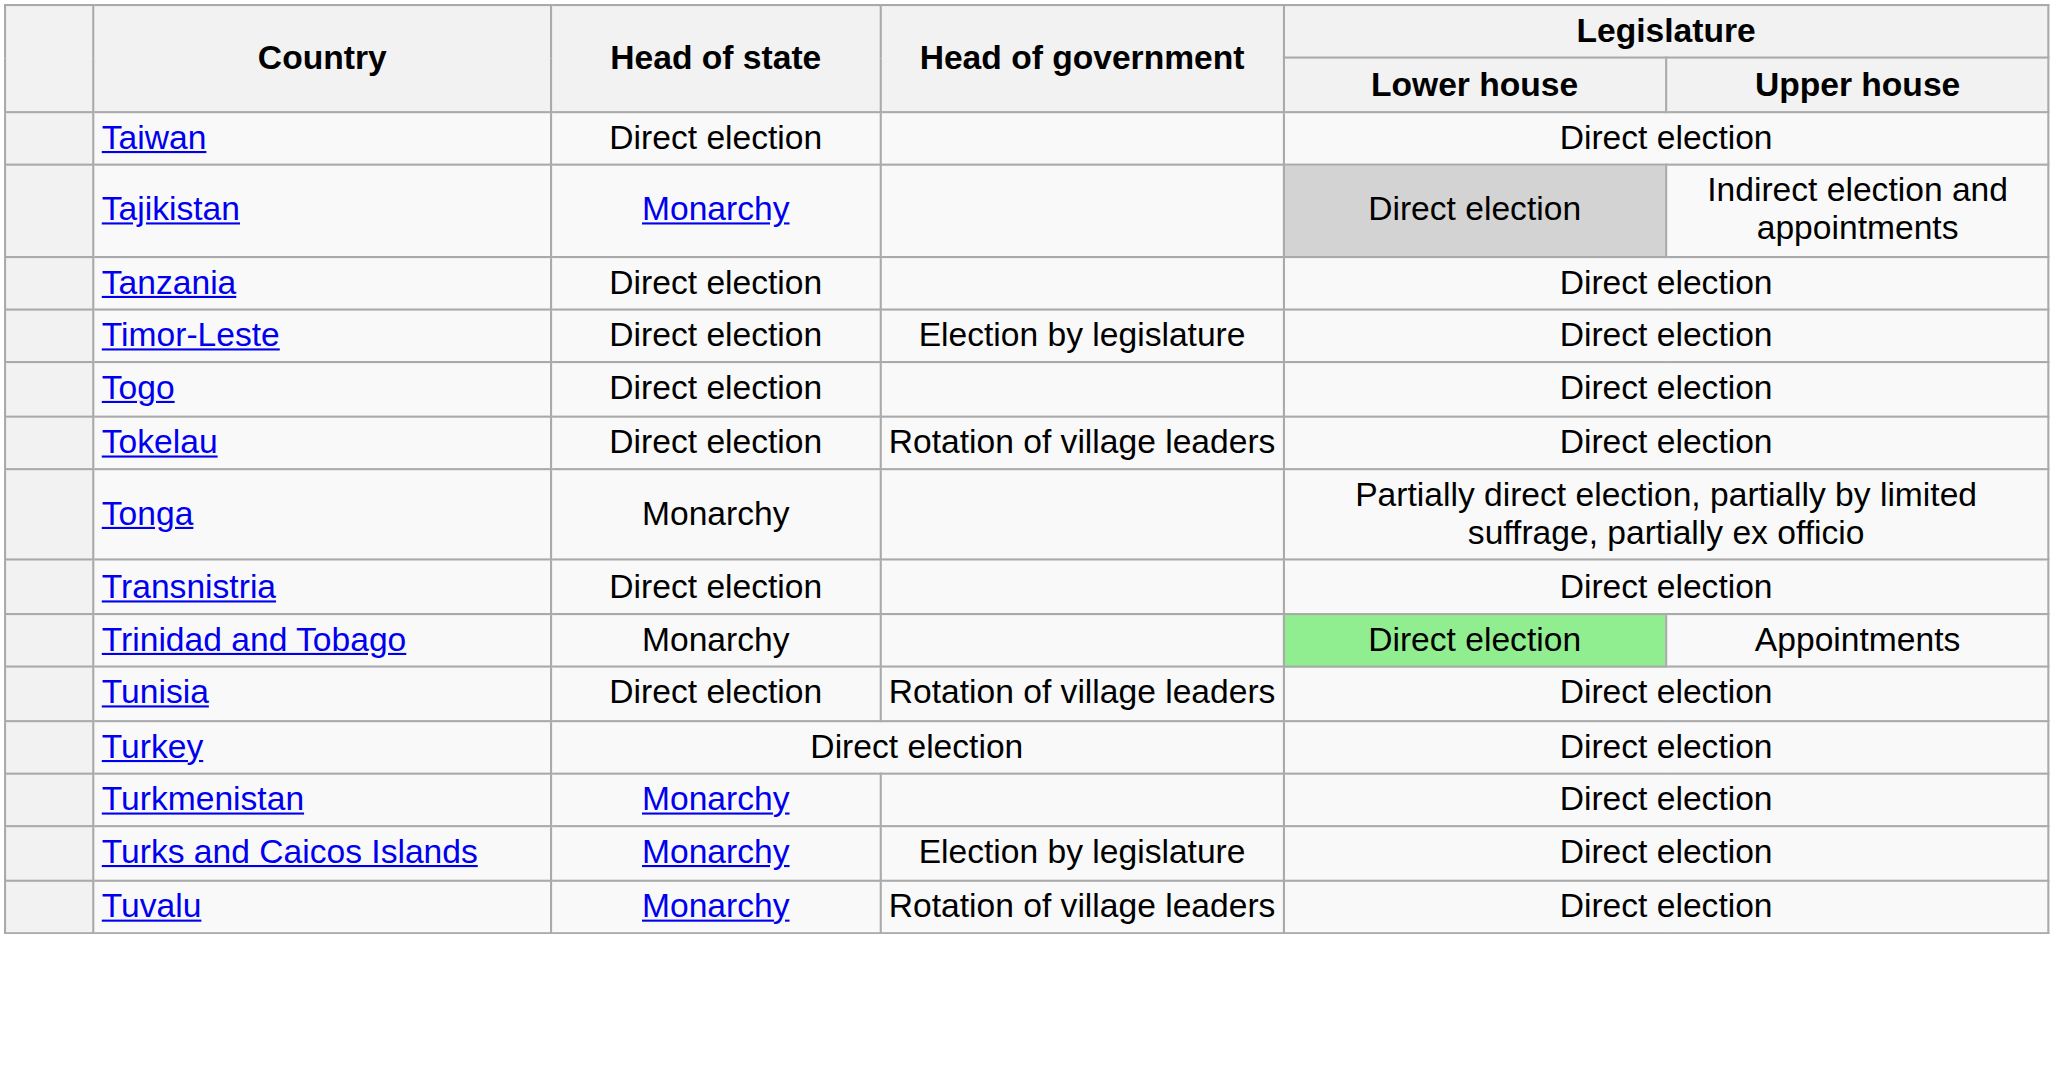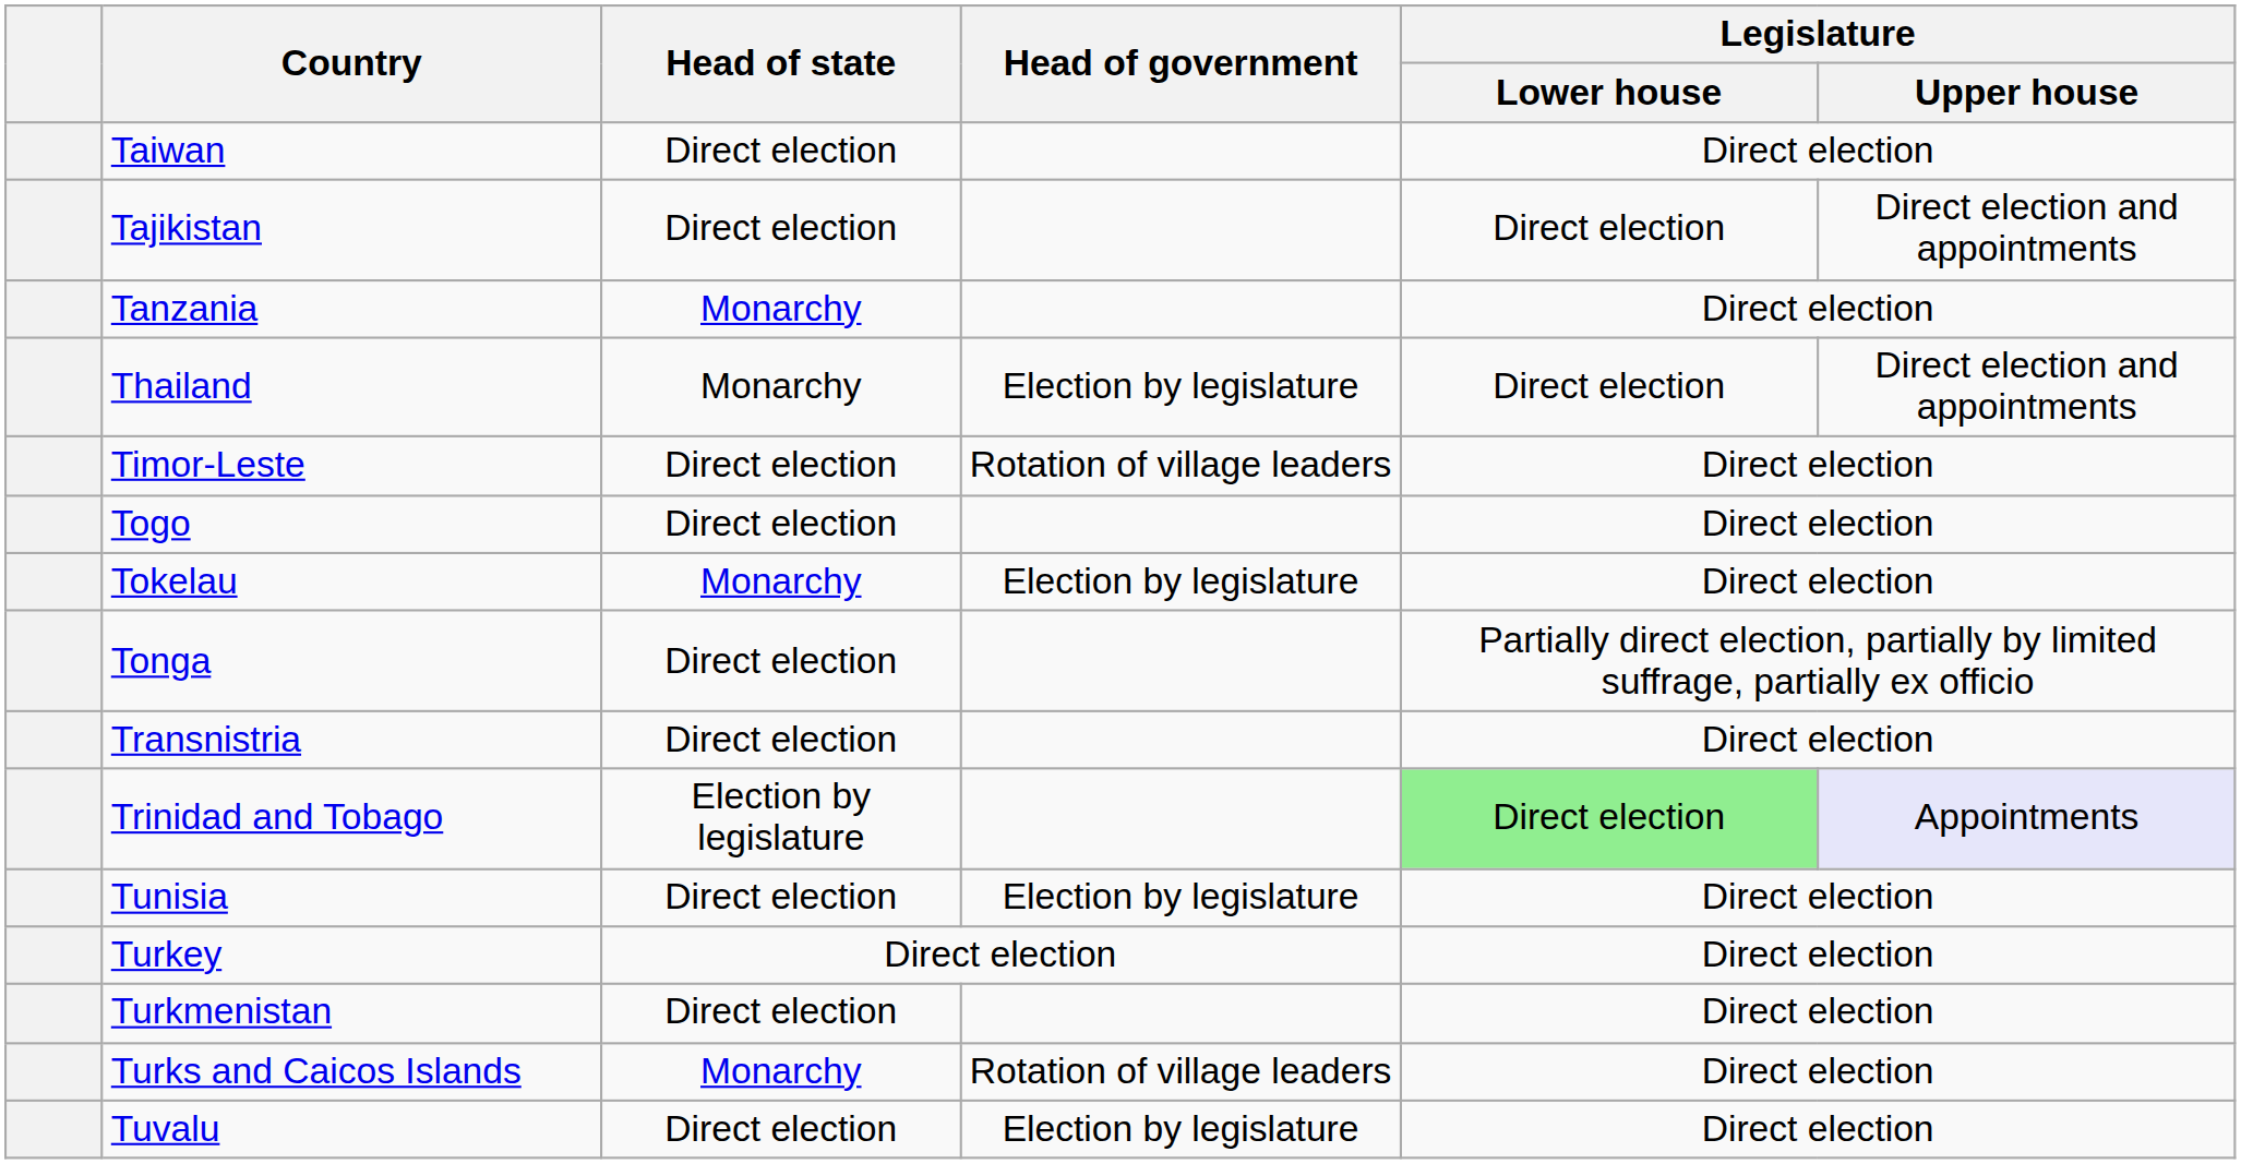Tajikistan | Head of state: Monarchy -> Direct election
Tajikistan | Legislature / Lower house: lightgrey background -> no background
Tajikistan | Legislature / Upper house: Indirect election and appointments -> Direct election and appointments
Tanzania | Head of state: Direct election -> Monarchy
+ row: Thailand | Monarchy | Election by legislature | Direct election | Direct election and appointments
Timor-Leste | Head of government: Election by legislature -> Rotation of village leaders
Tokelau | Head of state: Direct election -> Monarchy
Tokelau | Head of government: Rotation of village leaders -> Election by legislature
Tonga | Head of state: Monarchy -> Direct election
Trinidad and Tobago | Head of state: Monarchy -> Election by legislature
Trinidad and Tobago | Legislature / Upper house: no background -> lavender background
Tunisia | Head of government: Rotation of village leaders -> Election by legislature
Turkmenistan | Head of state: Monarchy -> Direct election
Turks and Caicos Islands | Head of government: Election by legislature -> Rotation of village leaders
Tuvalu | Head of state: Monarchy -> Direct election
Tuvalu | Head of government: Rotation of village leaders -> Election by legislature
